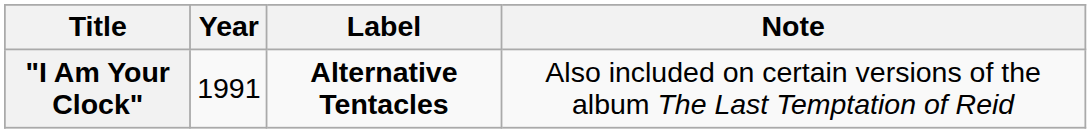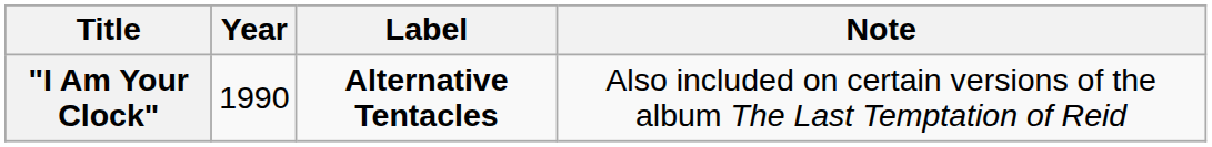"I Am Your Clock" | Year: 1991 -> 1990
